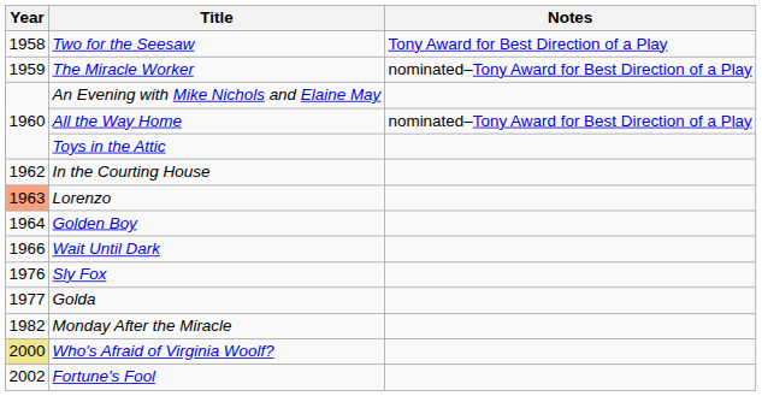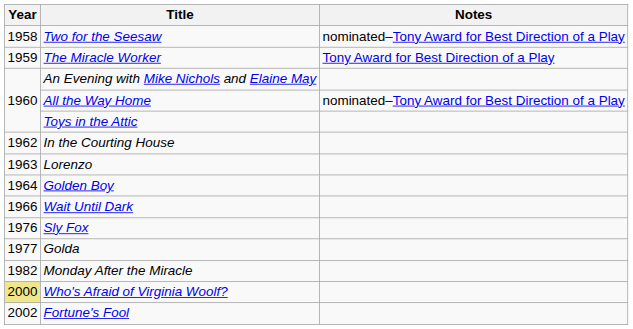Two for the Seesaw | Notes: Tony Award for Best Direction of a Play -> nominated–Tony Award for Best Direction of a Play
The Miracle Worker | Notes: nominated–Tony Award for Best Direction of a Play -> Tony Award for Best Direction of a Play
Lorenzo | Year: lightsalmon background -> no background
